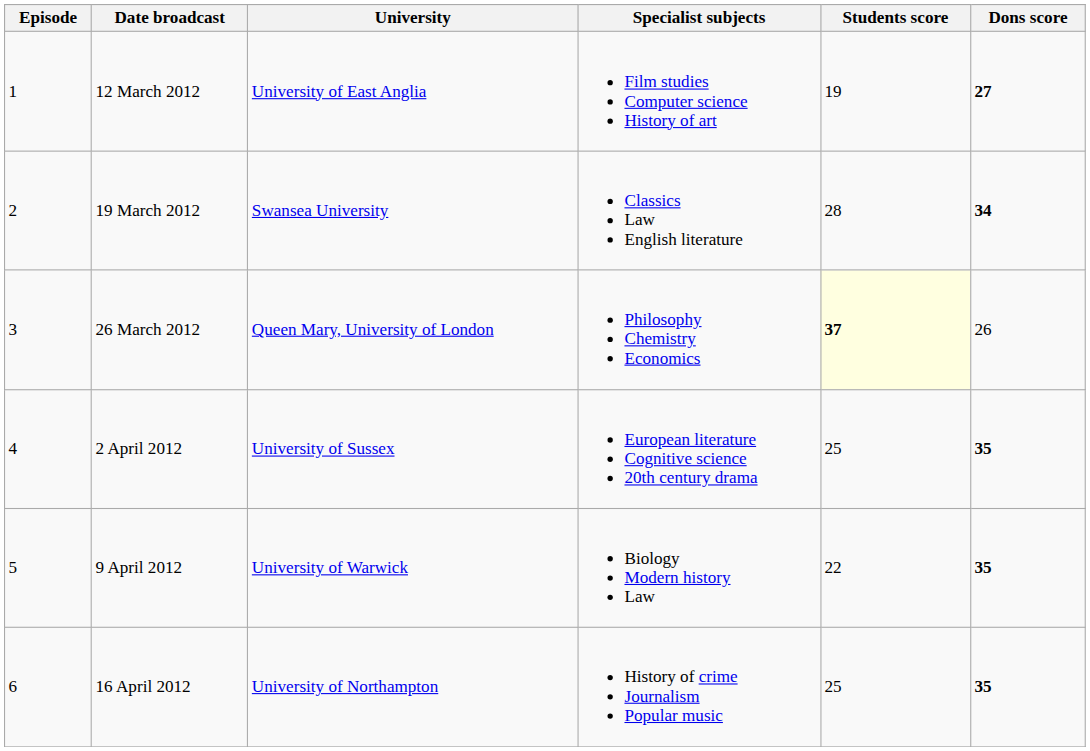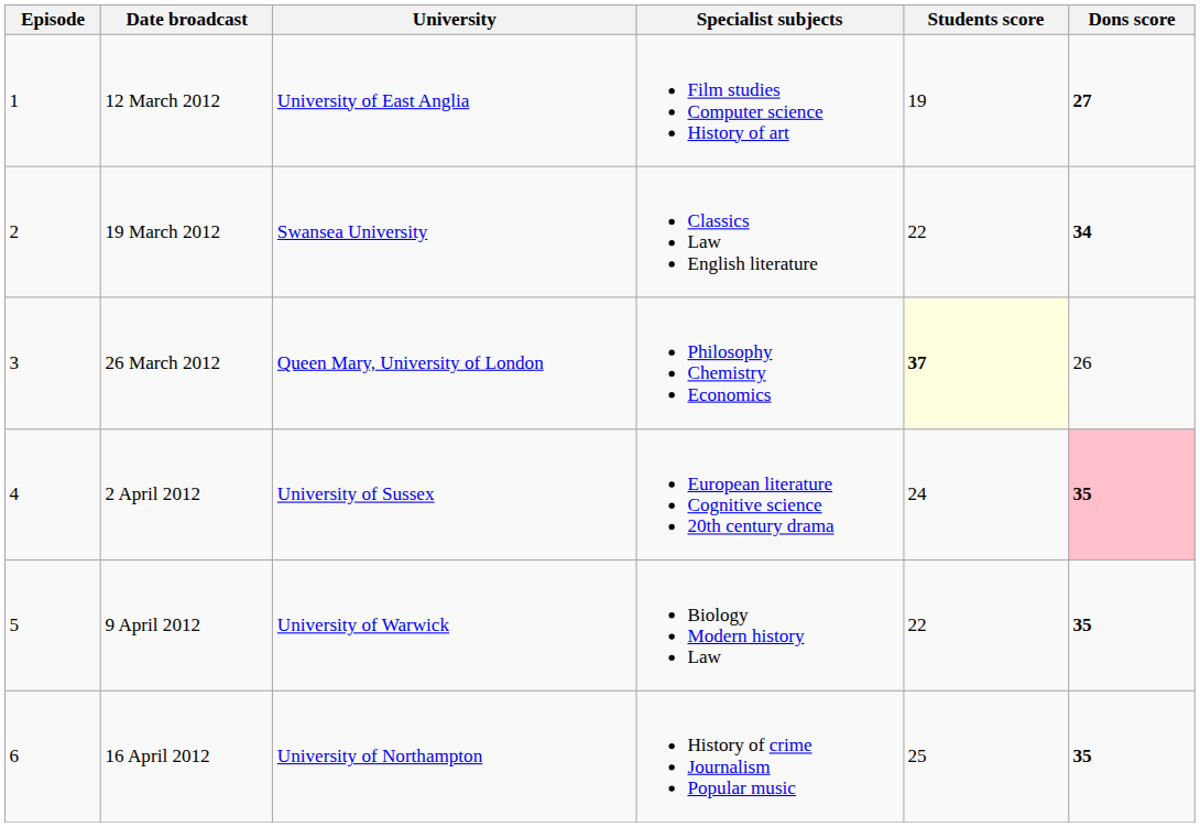19 March 2012 | Students score: 28 -> 22
2 April 2012 | Students score: 25 -> 24
2 April 2012 | Dons score: no background -> pink background
